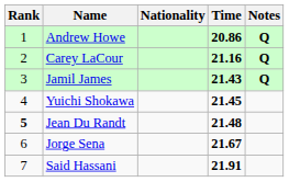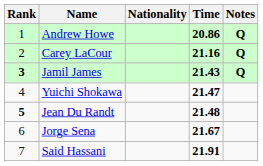Jamil James | Rank: normal -> bold
Yuichi Shokawa | Time: 21.45 -> 21.47
